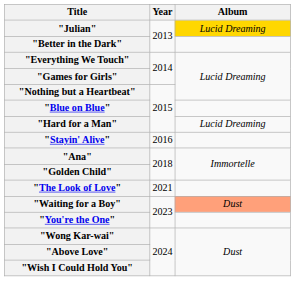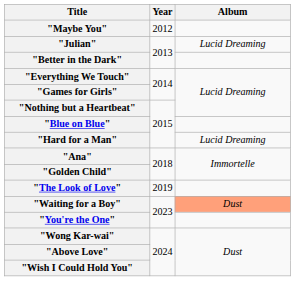+ row: "Maybe You" | 2012
"Julian" | Album: gold background -> no background
- row: "Stayin' Alive" | 2016
"The Look of Love" | Year: 2021 -> 2019
